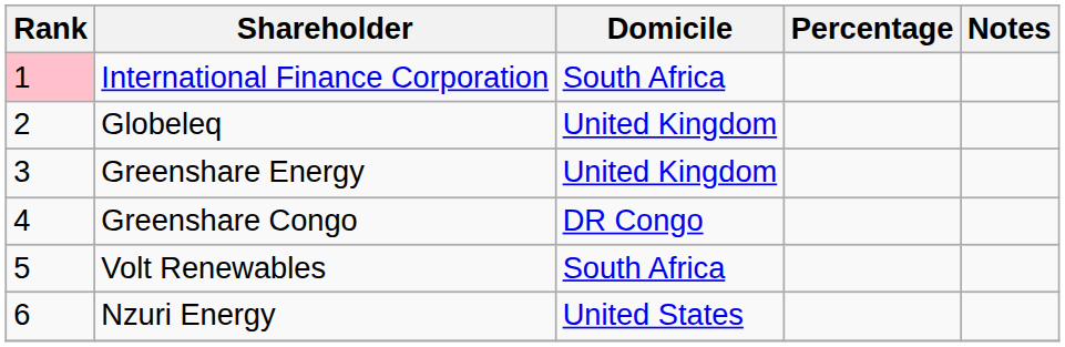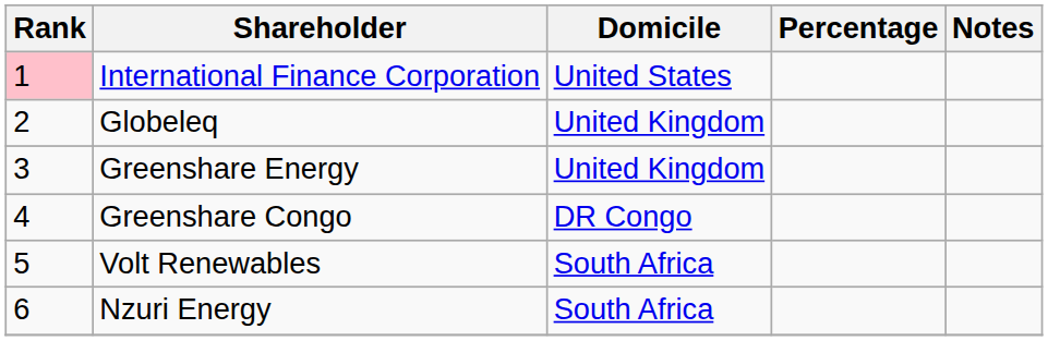International Finance Corporation | Domicile: South Africa -> United States
Nzuri Energy | Domicile: United States -> South Africa
